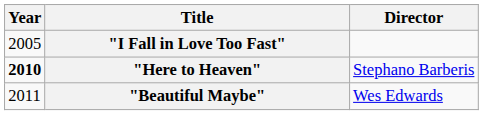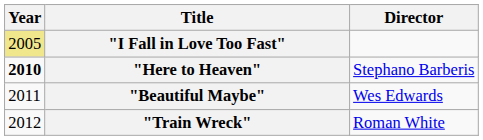"I Fall in Love Too Fast" | Year: no background -> khaki background
+ row: 2012 | "Train Wreck" | Roman White
